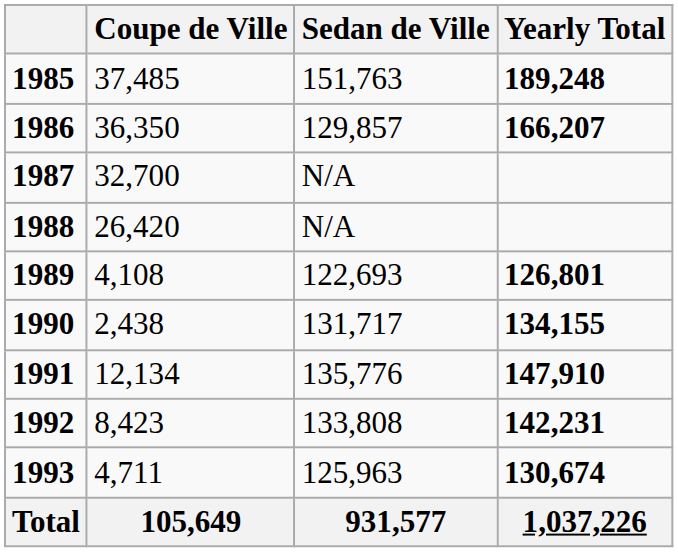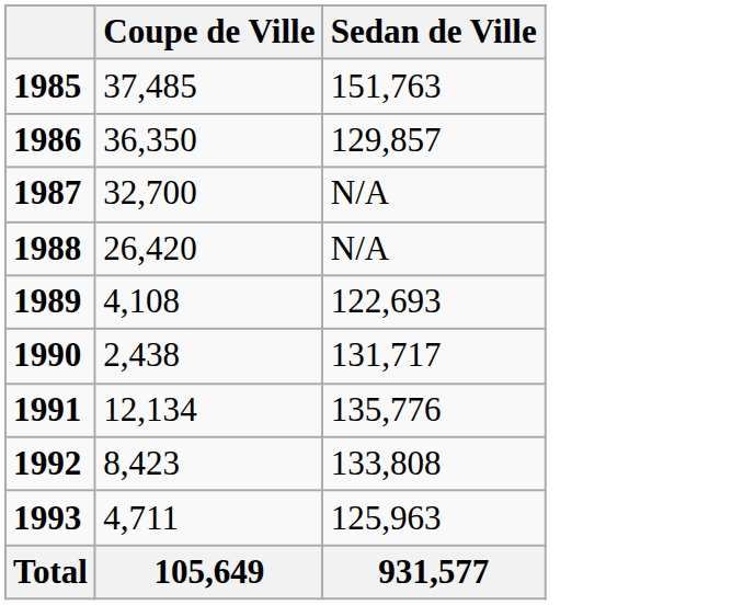- column: Yearly Total | 189,248 | 166,207 | 126,801 | 134,155 | 147,910 | 142,231 | 130,674 | 1,037,226
